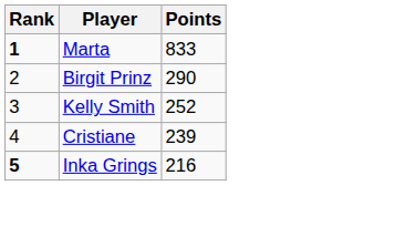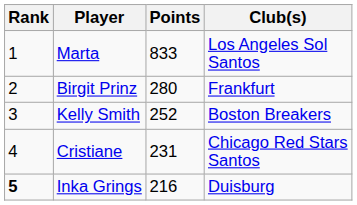+ column: Club(s) | Los Angeles Sol Santos | Frankfurt | Boston Breakers | Chicago Red Stars Santos | Duisburg
Marta | Rank: bold -> normal
Birgit Prinz | Points: 290 -> 280
Cristiane | Points: 239 -> 231
